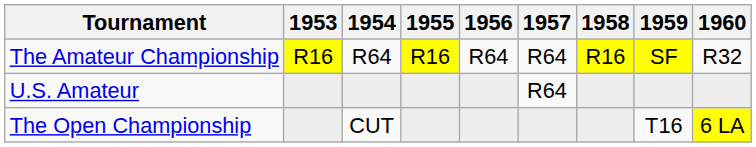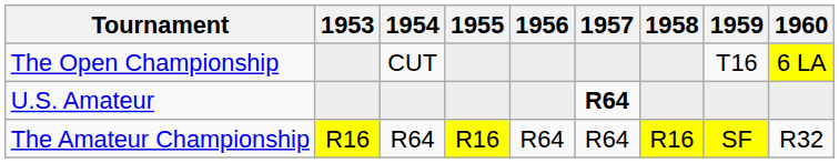rows swapped: The Open Championship <-> The Amateur Championship
U.S. Amateur | 1957: normal -> bold
